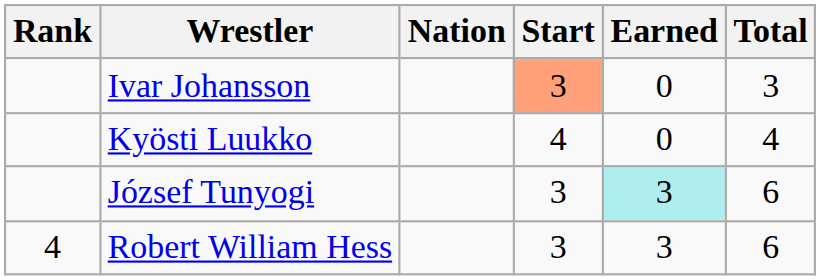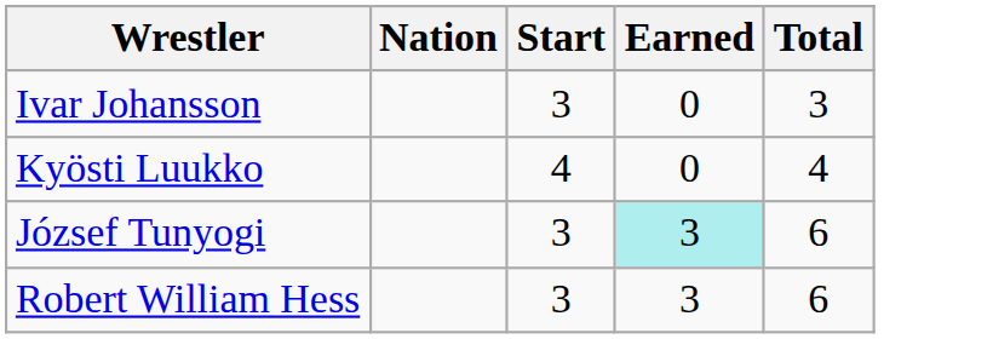- column: Rank | 4
Ivar Johansson | Start: lightsalmon background -> no background
